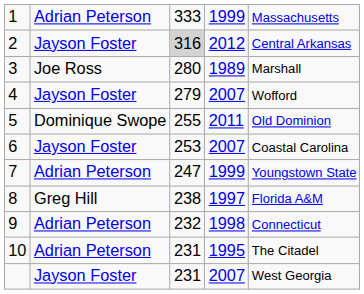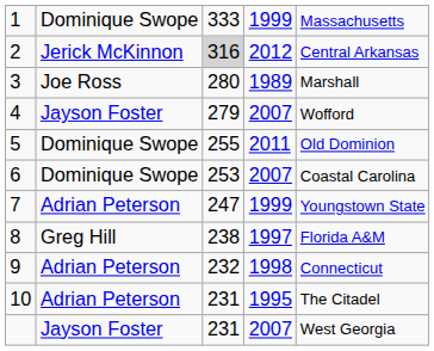1 | column 2: Adrian Peterson -> Dominique Swope
2 | column 2: Jayson Foster -> Jerick McKinnon
6 | column 2: Jayson Foster -> Dominique Swope
